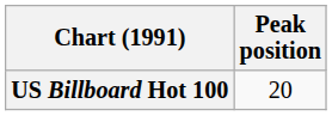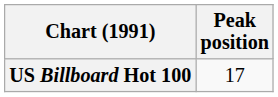US Billboard Hot 100 | Peak position: 20 -> 17
